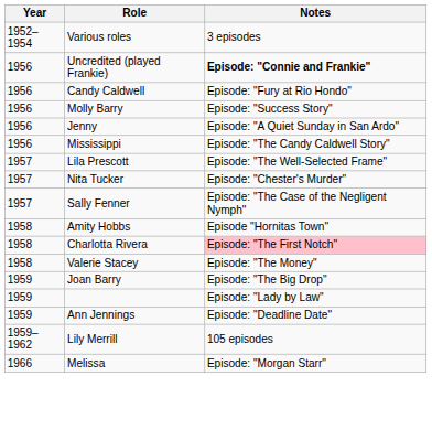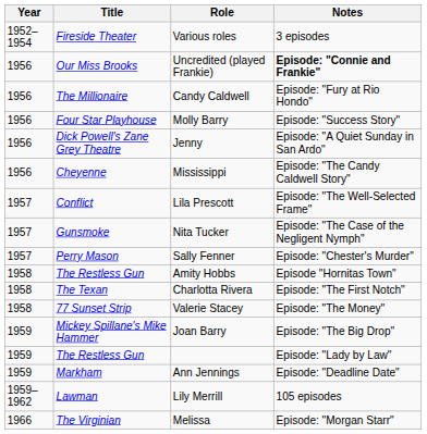+ column: Title | Fireside Theater | Our Miss Brooks | The Millionaire | Four Star Playhouse | Dick Powell's Zane Grey Theatre | Cheyenne | Conflict | Gunsmoke | Perry Mason | The Restless Gun | The Texan | 77 Sunset Strip | Mickey Spillane's Mike Hammer | The Restless Gun | Markham | Lawman | The Virginian
Nita Tucker | Notes: Episode: "Chester's Murder" -> Episode: "The Case of the Negligent Nymph"
Sally Fenner | Notes: Episode: "The Case of the Negligent Nymph" -> Episode: "Chester's Murder"
Charlotta Rivera | Notes: pink background -> no background
